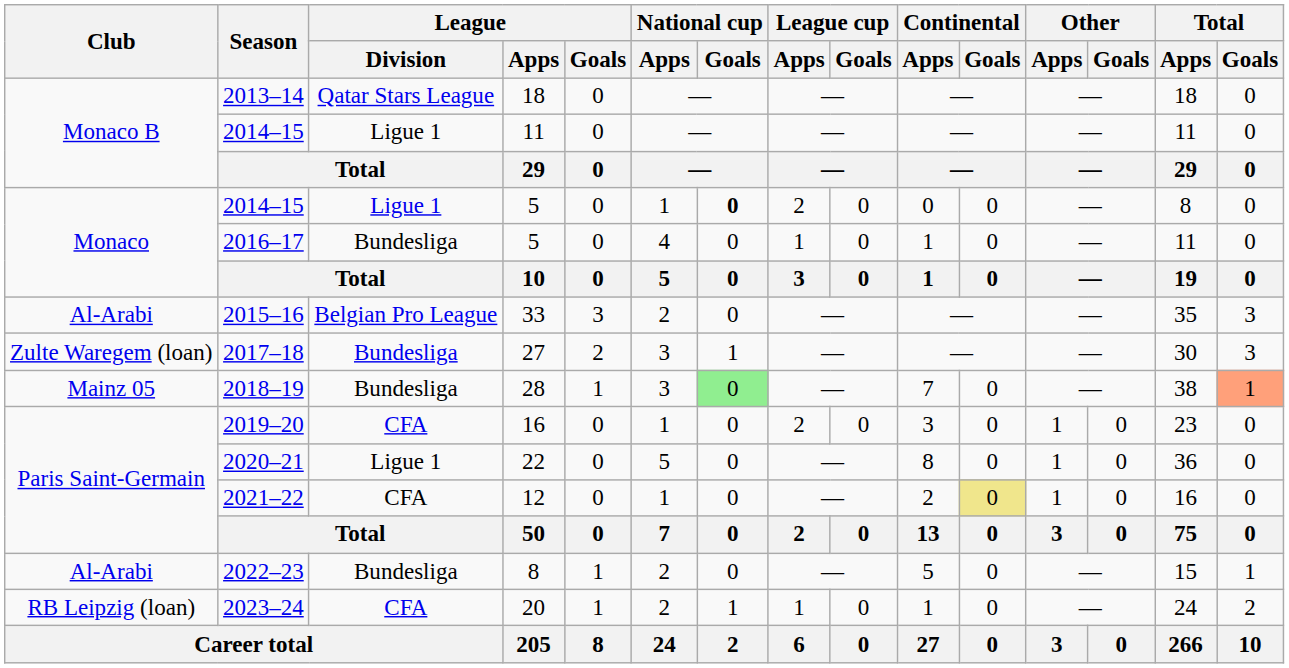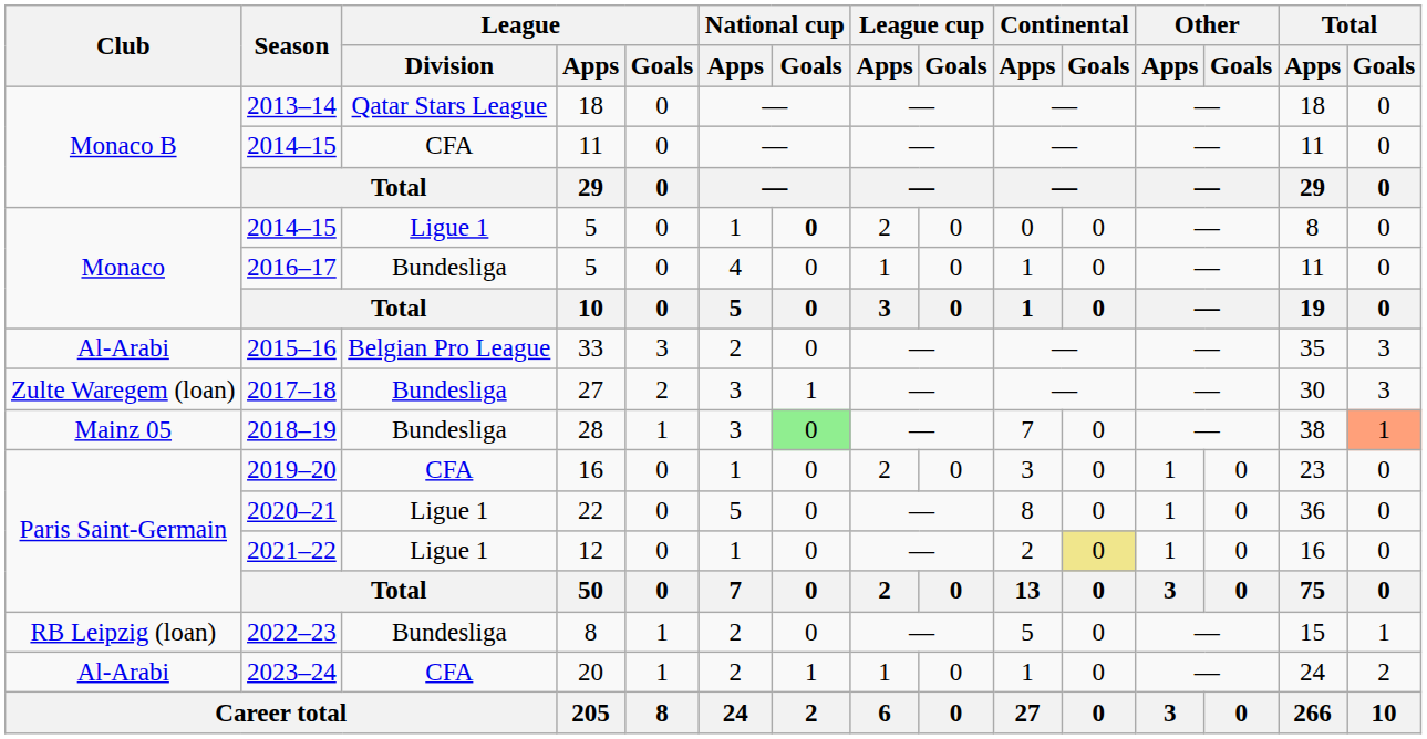2014–15 / 11 | League / Division: Ligue 1 -> CFA
2021–22 | League / Division: CFA -> Ligue 1
2022–23 | Club: Al-Arabi -> RB Leipzig (loan)
2023–24 | Club: RB Leipzig (loan) -> Al-Arabi
